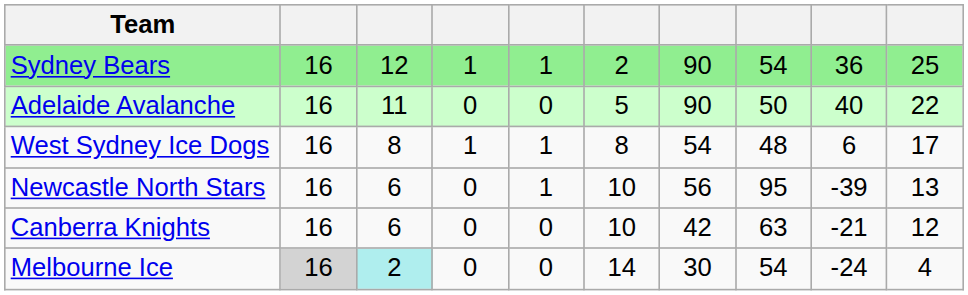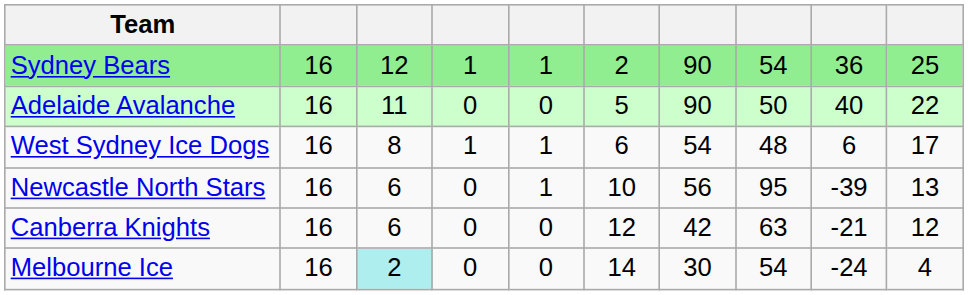West Sydney Ice Dogs | column 6: 8 -> 6
Canberra Knights | column 6: 10 -> 12
Melbourne Ice | column 2: lightgrey background -> no background
